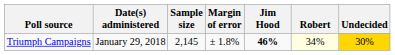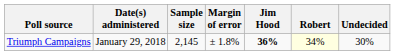Triumph Campaigns | Jim Hood: 46% -> 36%
Triumph Campaigns | Undecided: gold background -> no background
